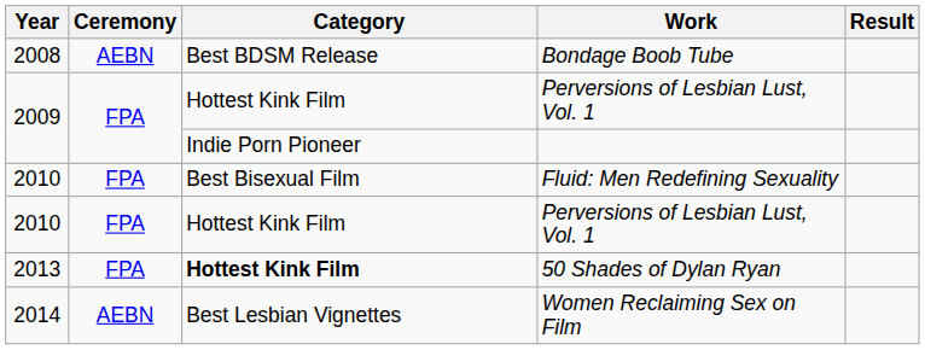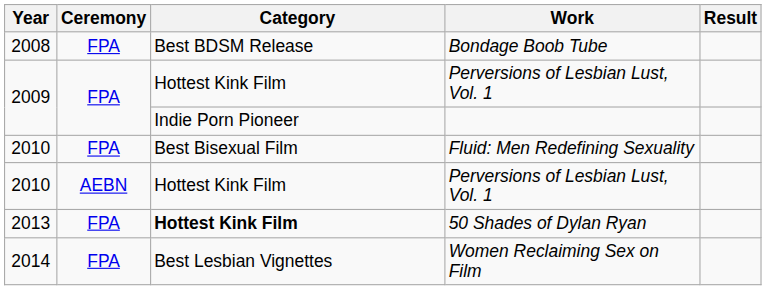Bondage Boob Tube | Ceremony: AEBN -> FPA
2010 / Perversions of Lesbian Lust, Vol. 1 | Ceremony: FPA -> AEBN
Women Reclaiming Sex on Film | Ceremony: AEBN -> FPA
